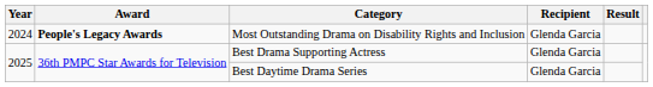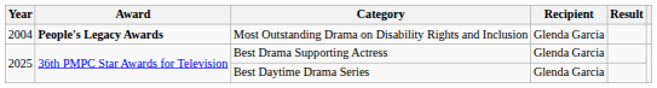Most Outstanding Drama on Disability Rights and Inclusion | Year: 2024 -> 2004
